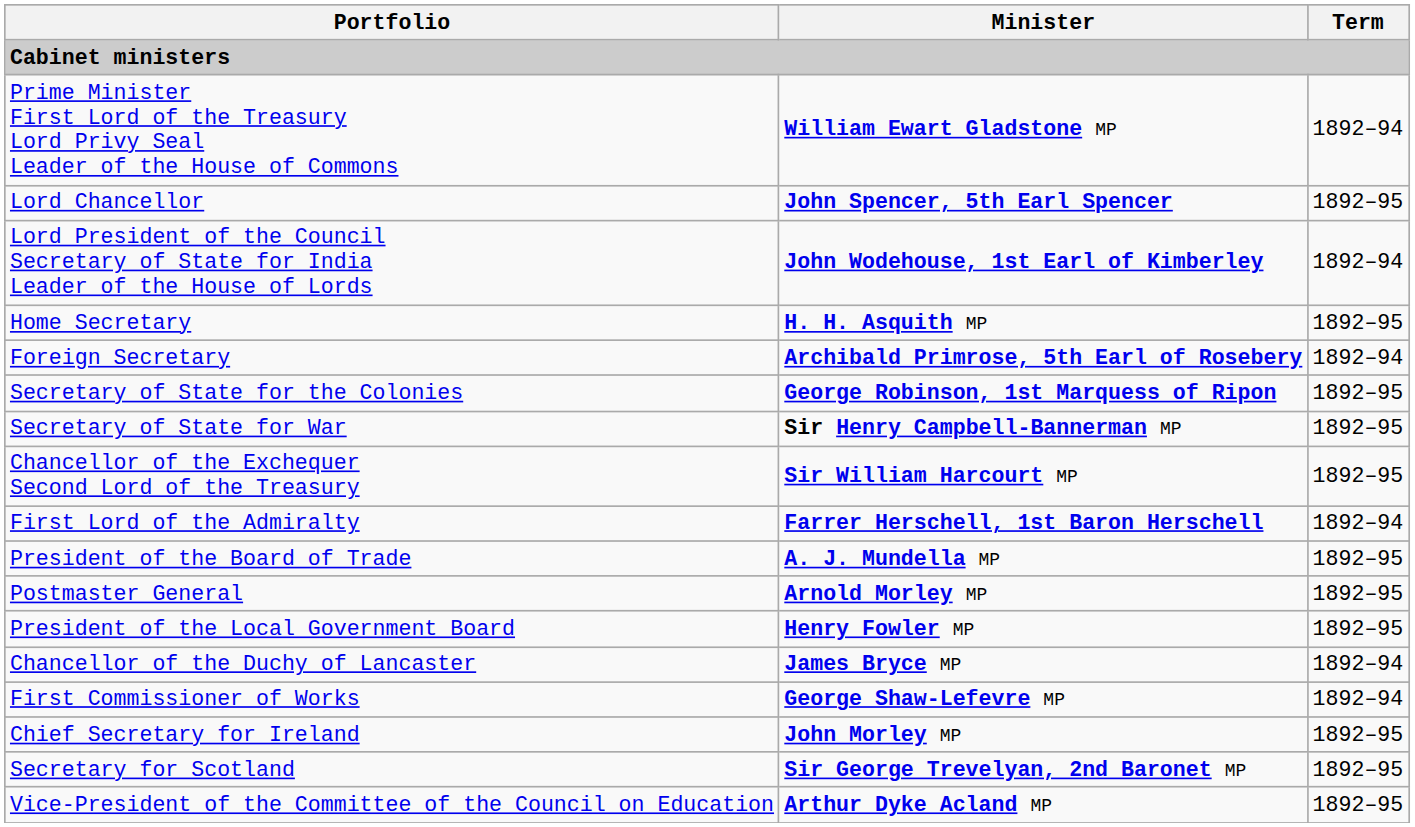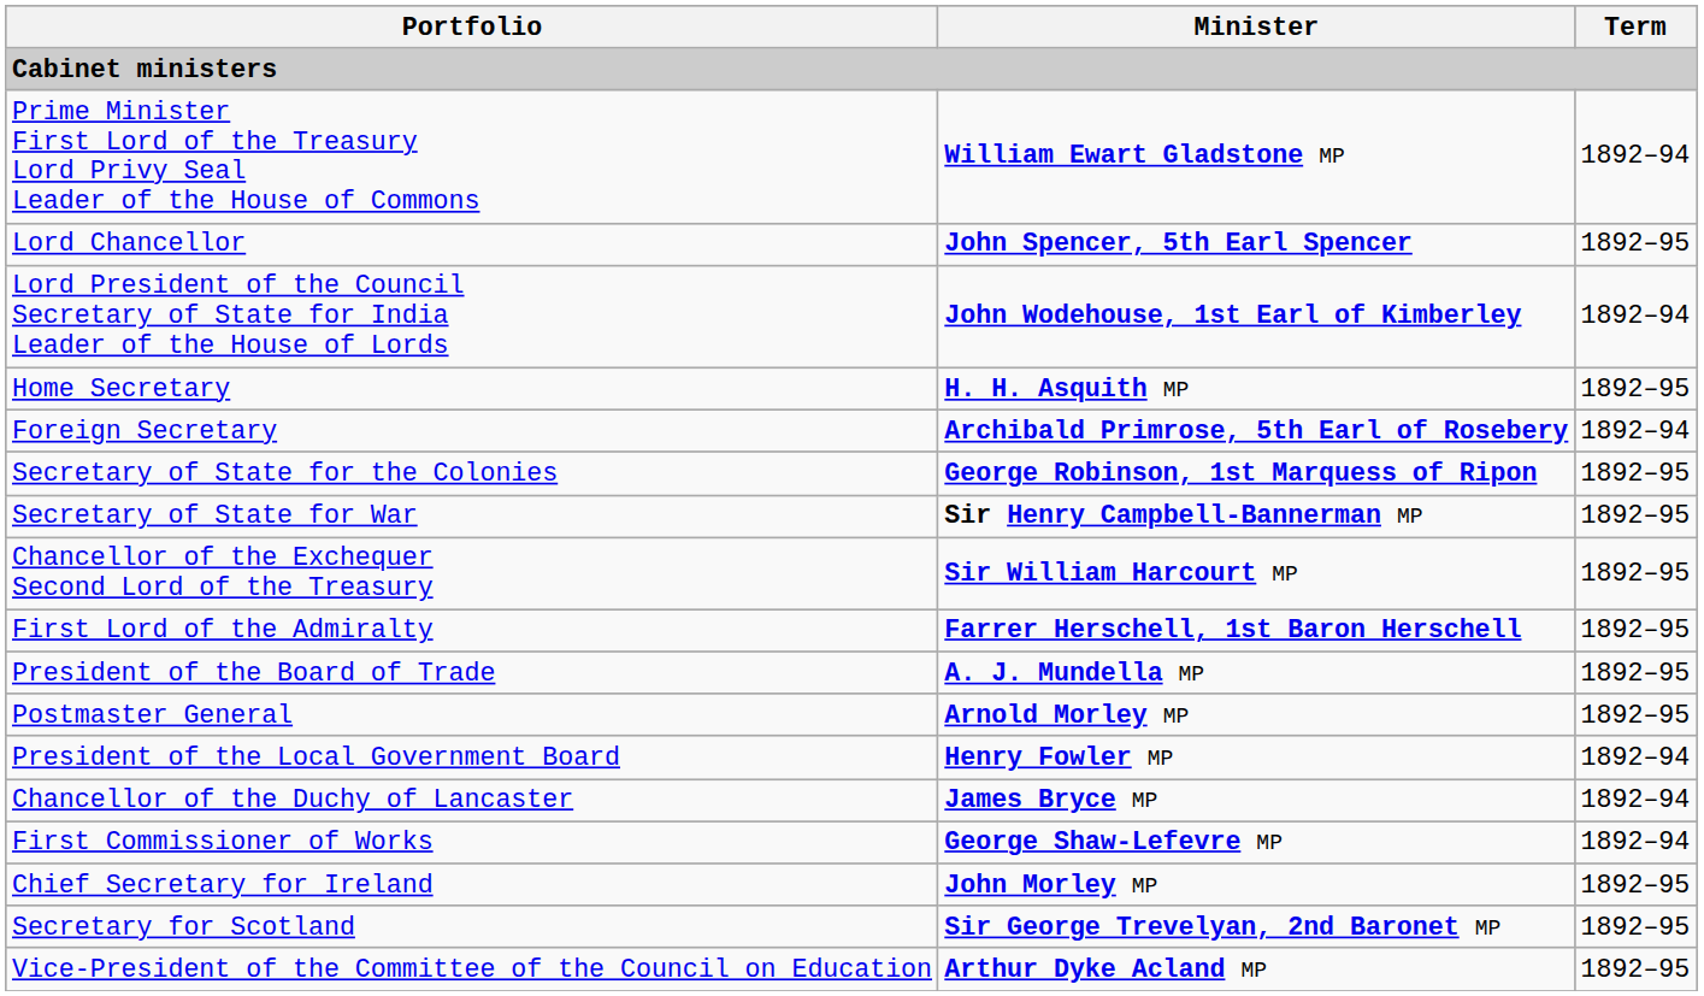First Lord of the Admiralty | Term: 1892–94 -> 1892–95
President of the Local Government Board | Term: 1892–95 -> 1892–94
